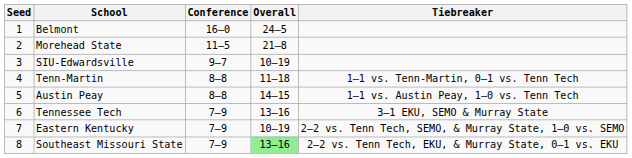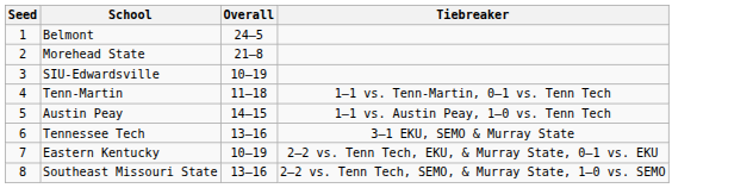- column: Conference | 16–0 | 11–5 | 9–7 | 8–8 | 8–8 | 7–9 | 7–9 | 7–9
Eastern Kentucky | Tiebreaker: 2–2 vs. Tenn Tech, SEMO, & Murray State, 1–0 vs. SEMO -> 2–2 vs. Tenn Tech, EKU, & Murray State, 0–1 vs. EKU
Southeast Missouri State | Overall: lightgreen background -> no background
Southeast Missouri State | Tiebreaker: 2–2 vs. Tenn Tech, EKU, & Murray State, 0–1 vs. EKU -> 2–2 vs. Tenn Tech, SEMO, & Murray State, 1–0 vs. SEMO
